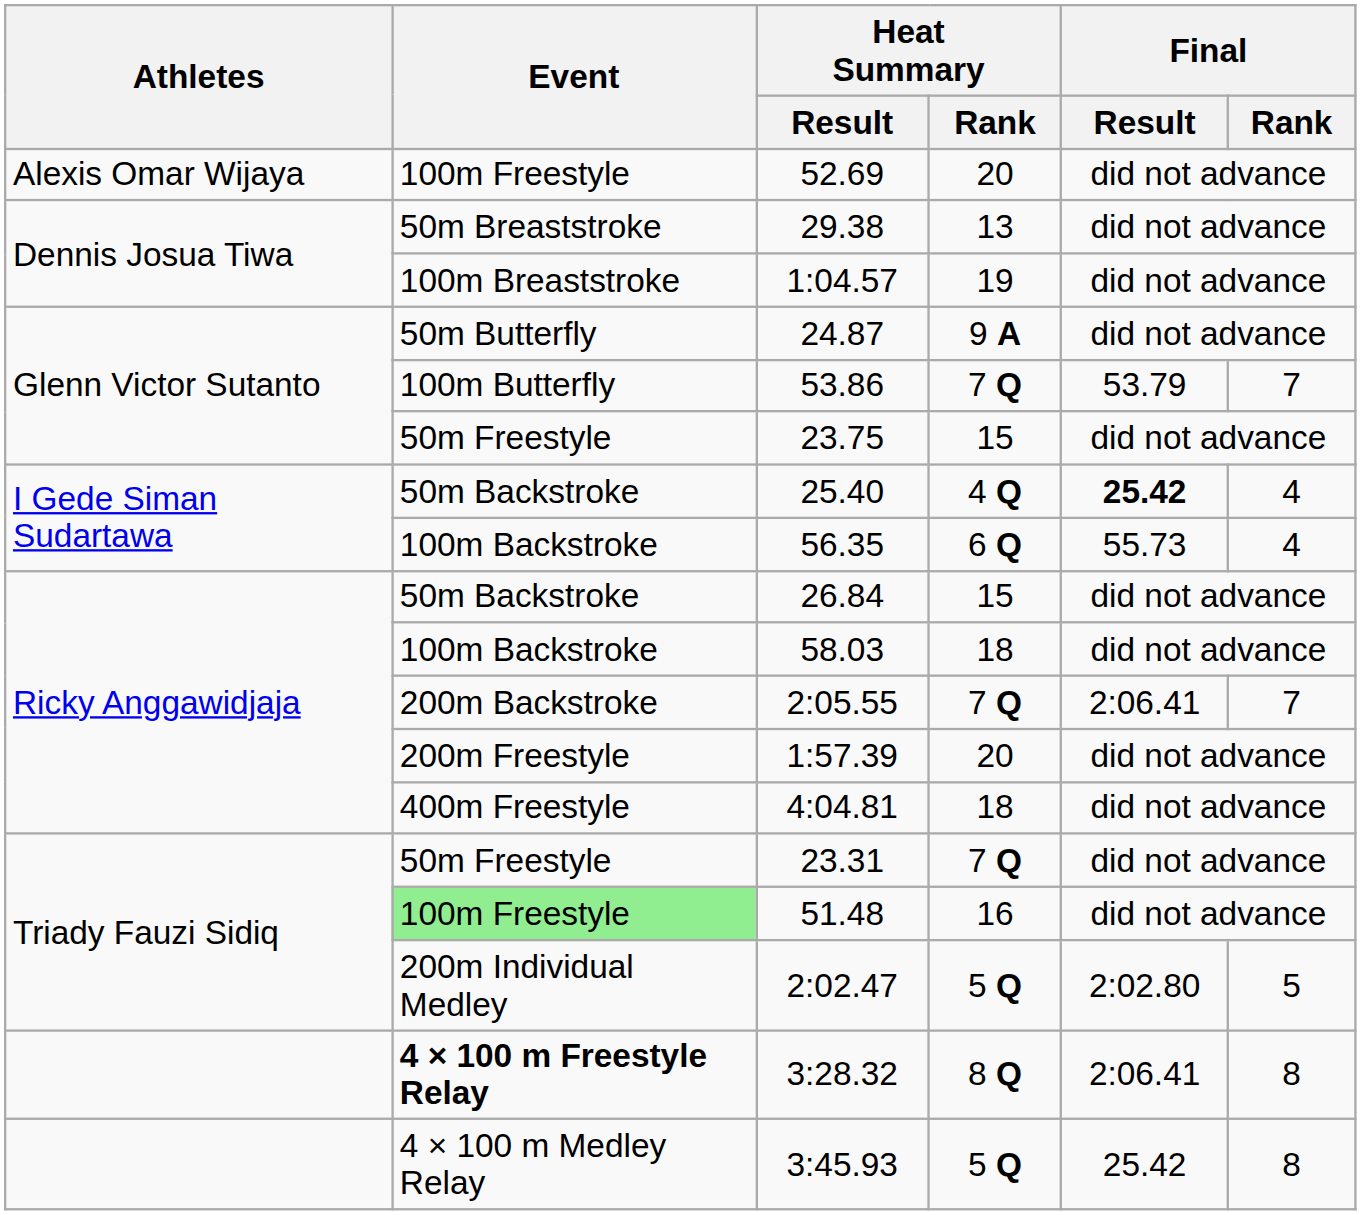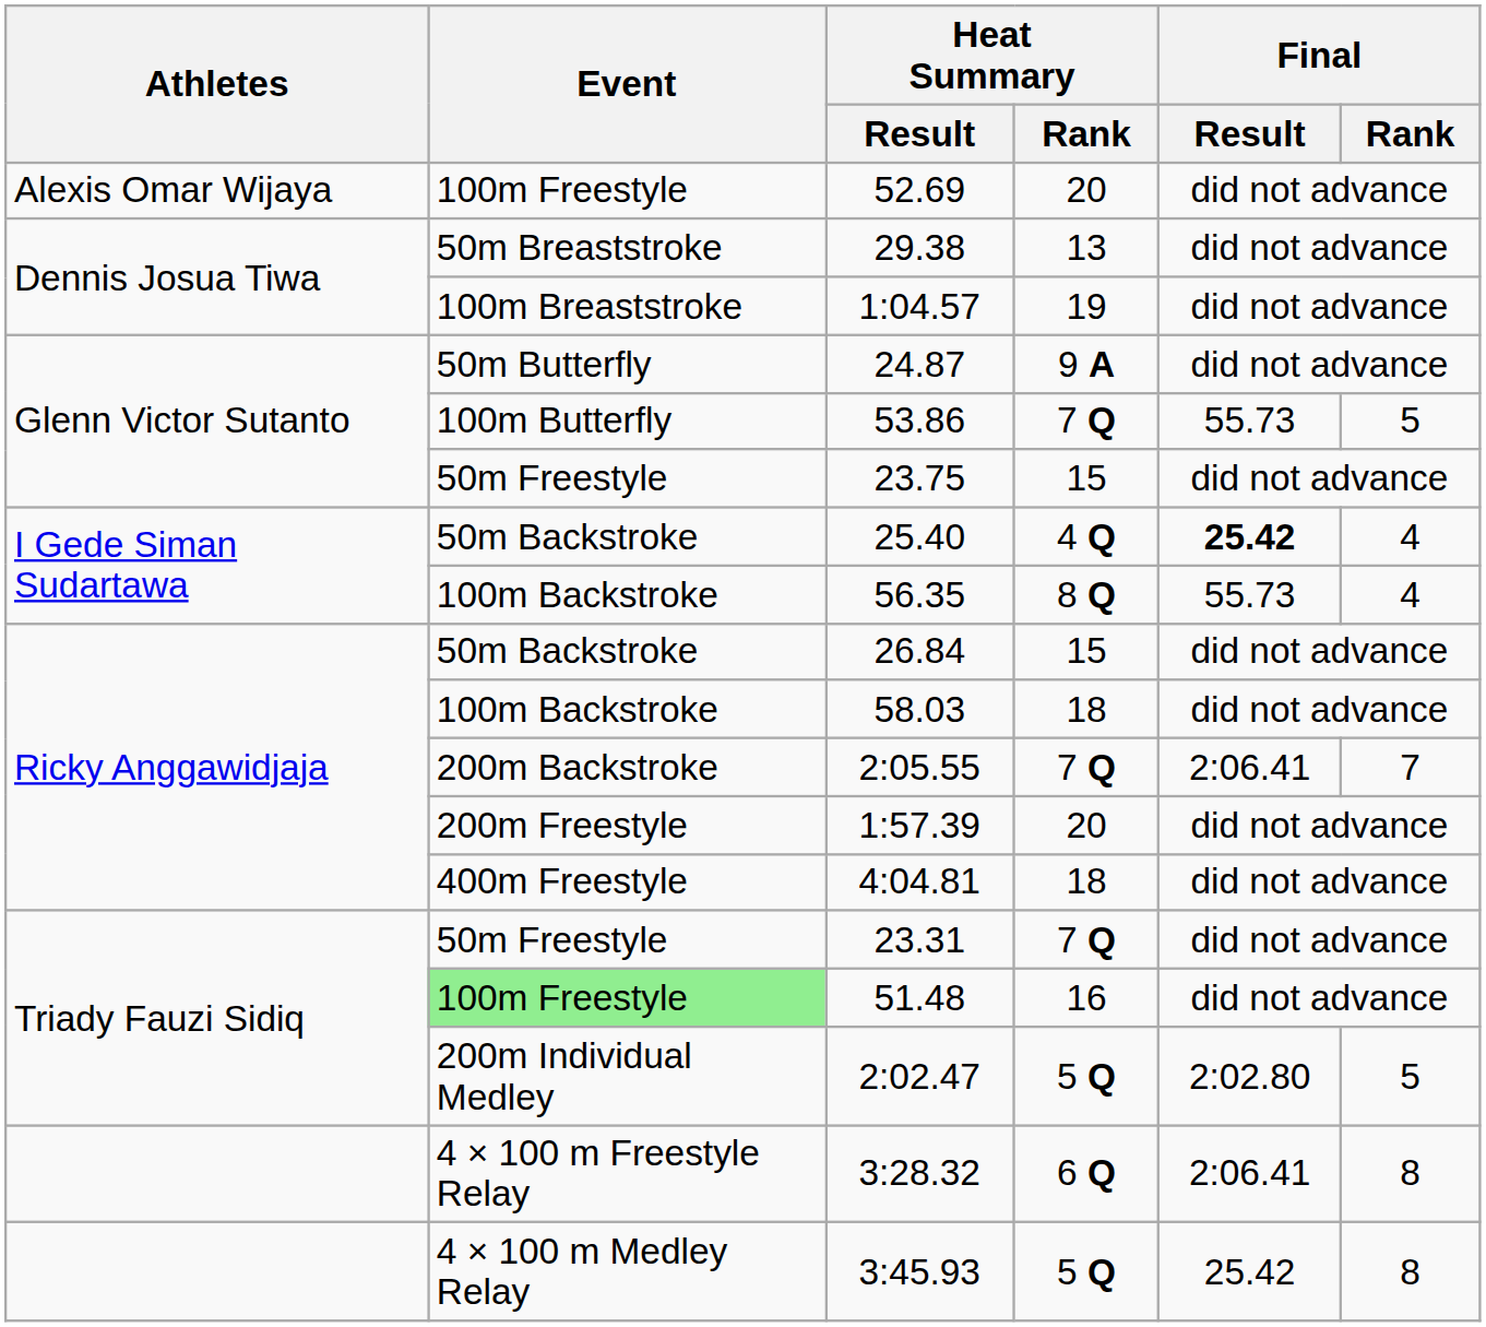53.86 | Final / Result: 53.79 -> 55.73
53.86 | Final / Rank: 7 -> 5
56.35 | Heat Summary / Rank: 6 Q -> 8 Q
3:28.32 | Event: bold -> normal
3:28.32 | Heat Summary / Rank: 8 Q -> 6 Q
